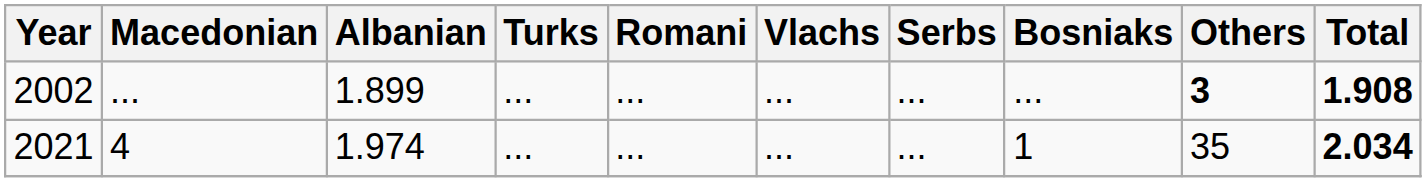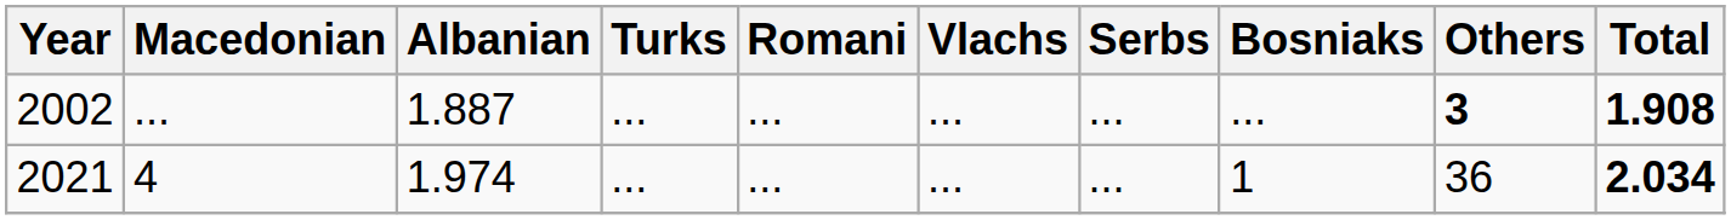2002 | Albanian: 1.899 -> 1.887
2021 | Others: 35 -> 36
